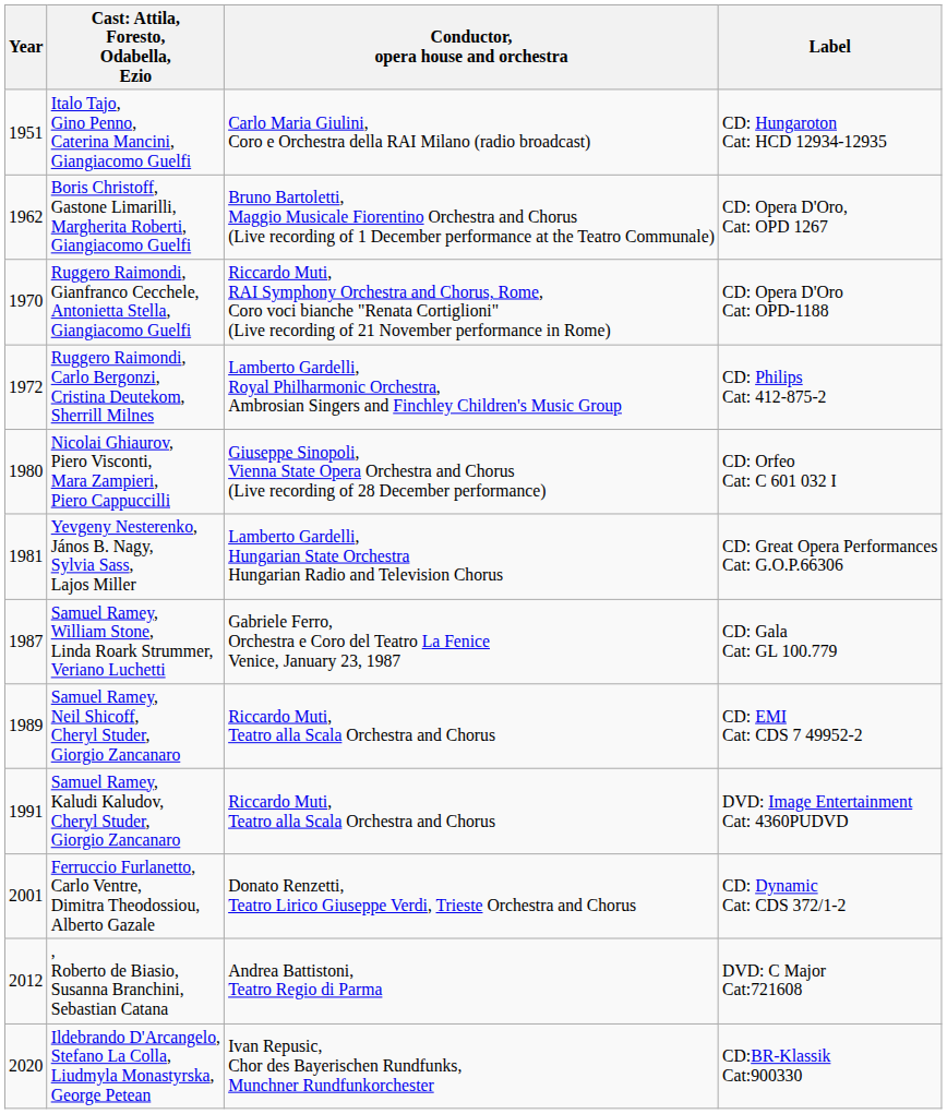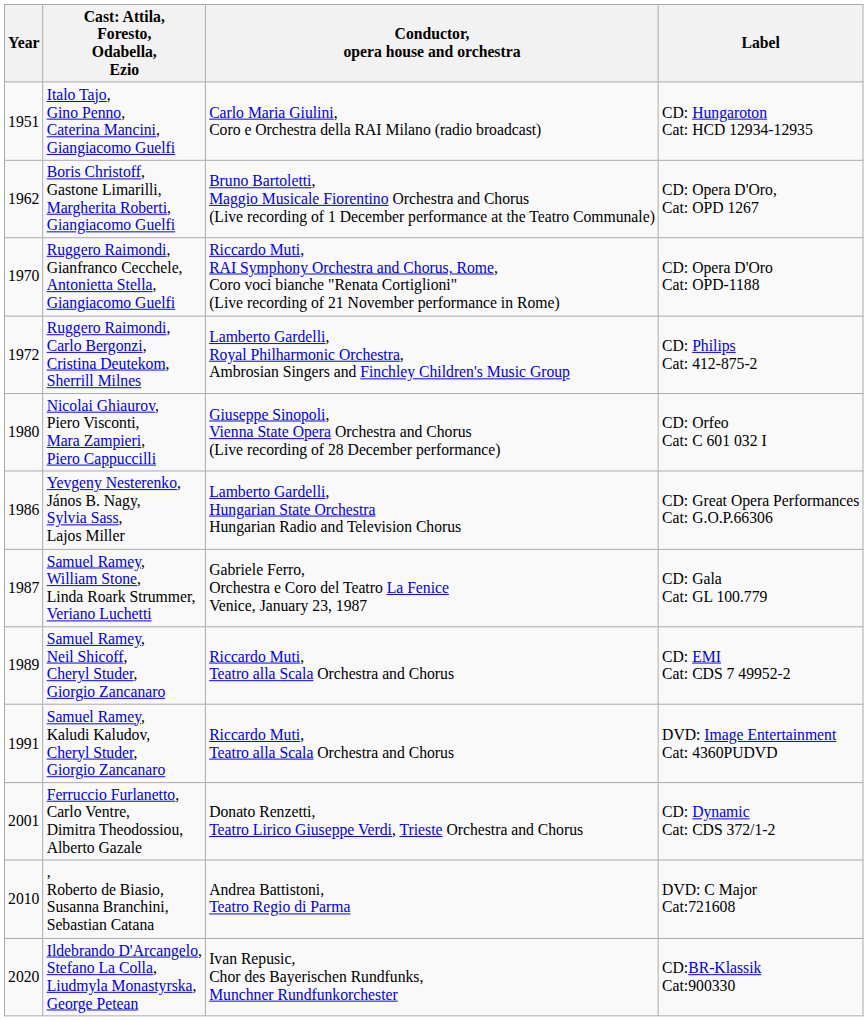Yevgeny Nesterenko, János B. Nagy, Sylvia Sass, Lajos Miller | Year: 1981 -> 1986
, Roberto de Biasio, Susanna Branchini, Sebastian Catana | Year: 2012 -> 2010
